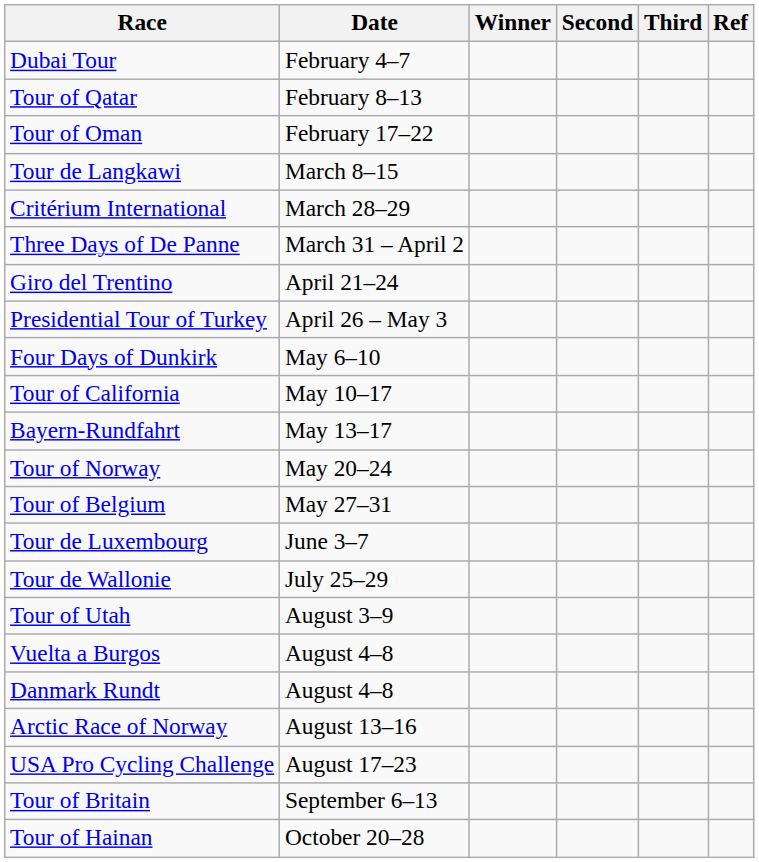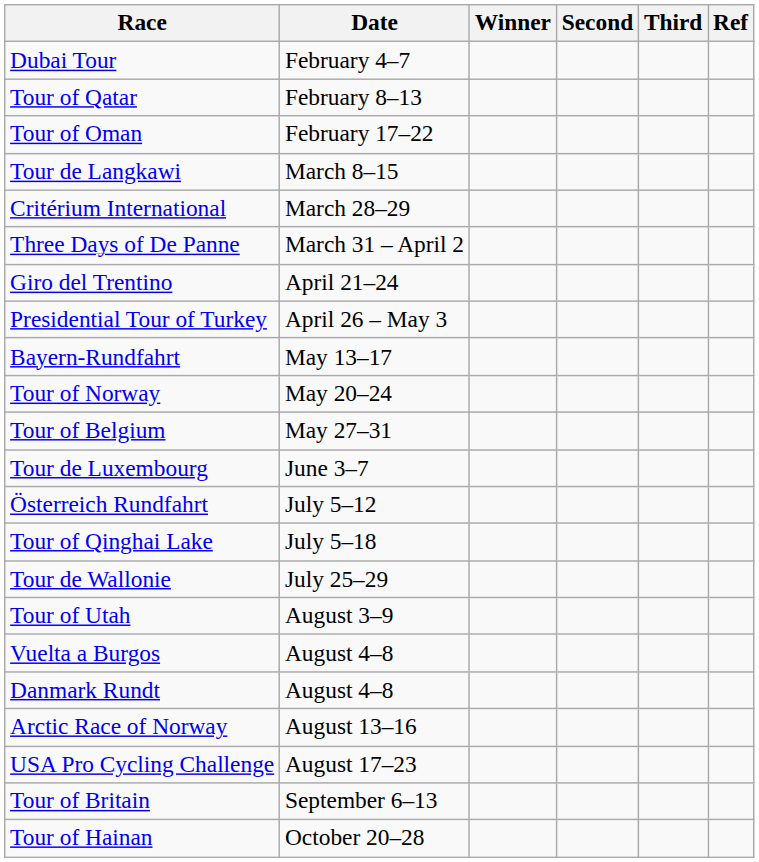- row: Four Days of Dunkirk | May 6–10
- row: Tour of California | May 10–17
+ row: Österreich Rundfahrt | July 5–12
+ row: Tour of Qinghai Lake | July 5–18
